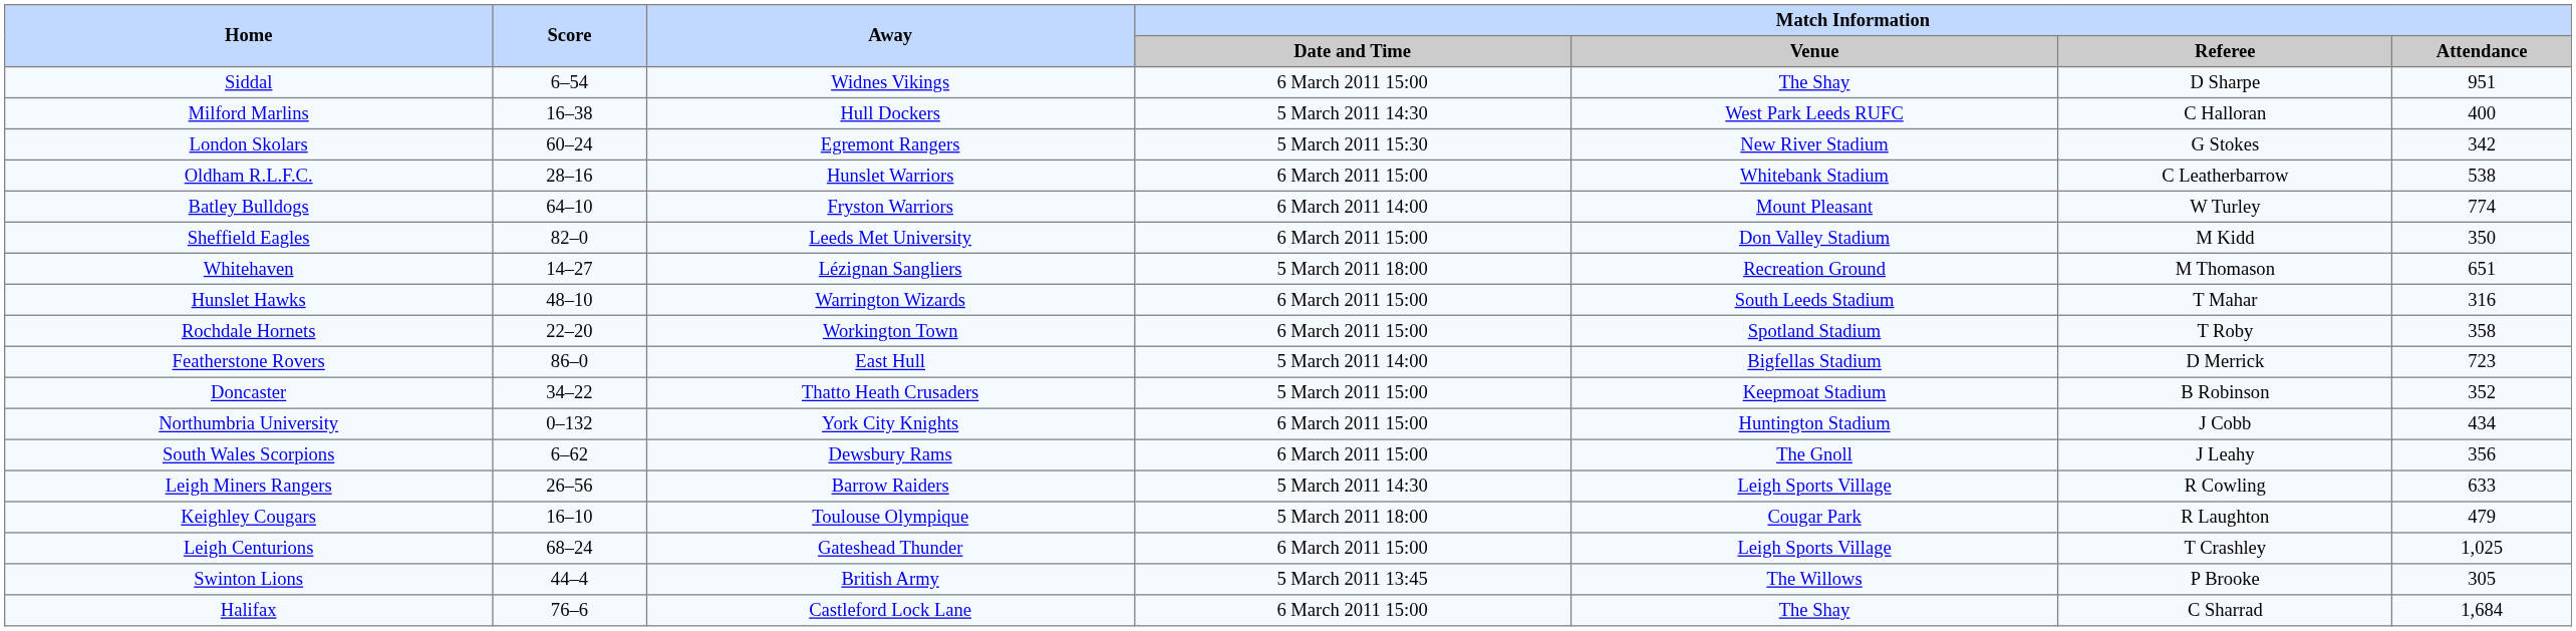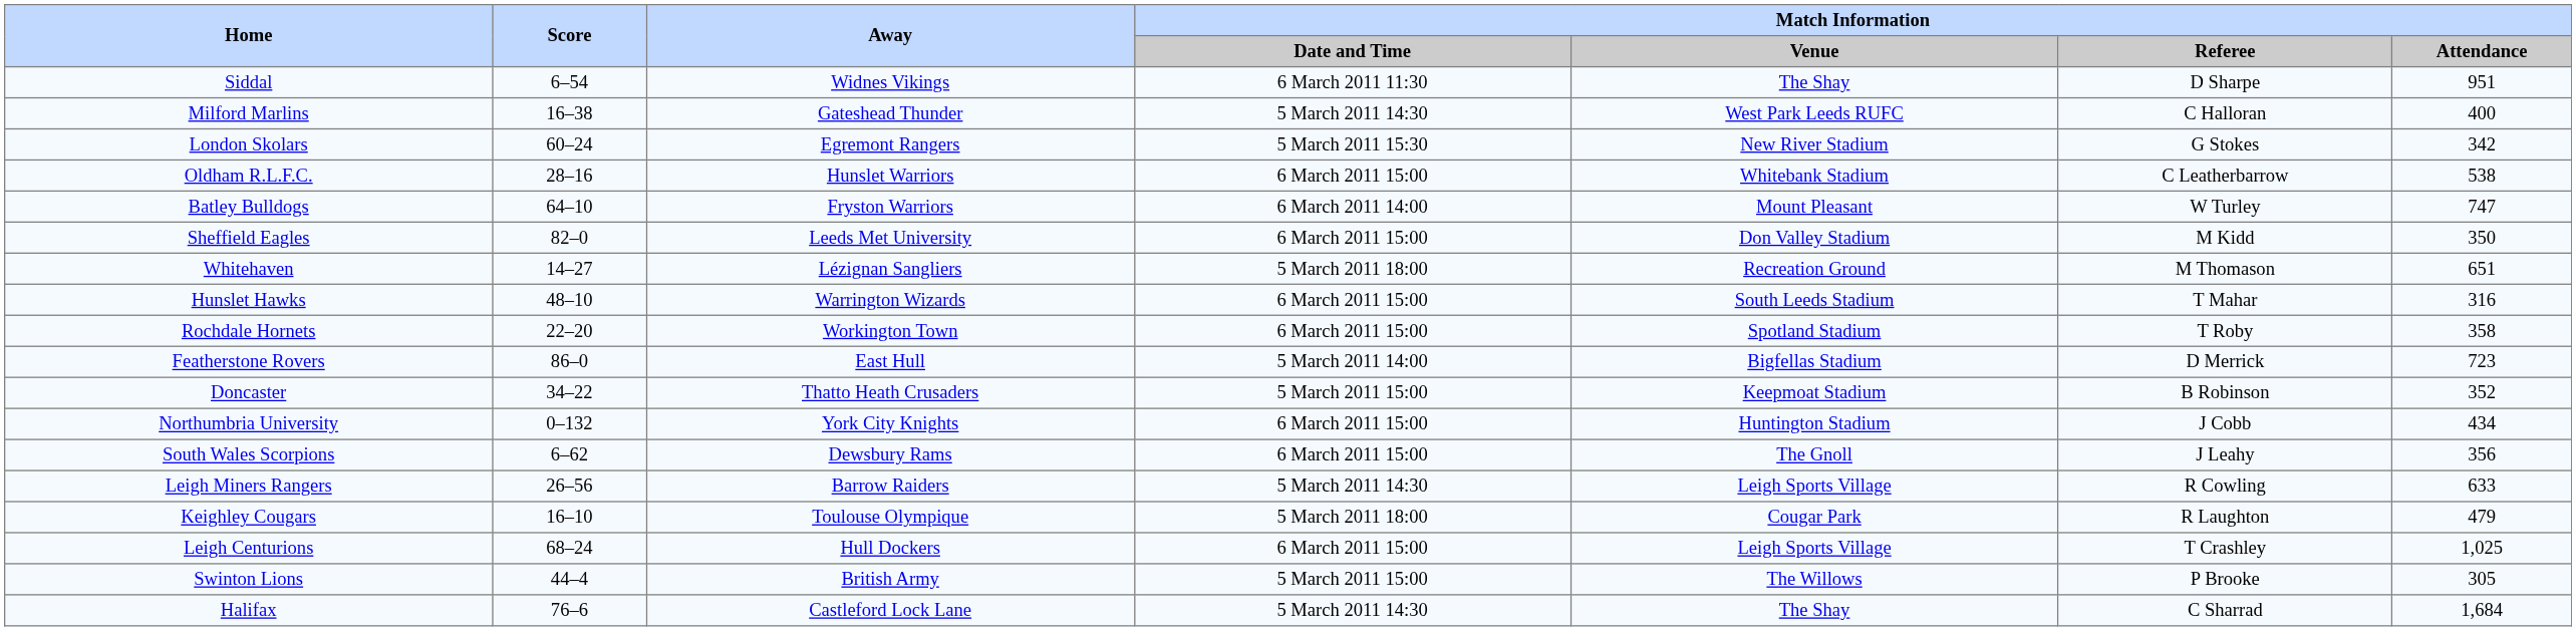Siddal | Match Information / Date and Time: 6 March 2011 15:00 -> 6 March 2011 11:30
Milford Marlins | Away: Hull Dockers -> Gateshead Thunder
Batley Bulldogs | Match Information / Attendance: 774 -> 747
Leigh Centurions | Away: Gateshead Thunder -> Hull Dockers
Swinton Lions | Match Information / Date and Time: 5 March 2011 13:45 -> 5 March 2011 15:00
Halifax | Match Information / Date and Time: 6 March 2011 15:00 -> 5 March 2011 14:30
